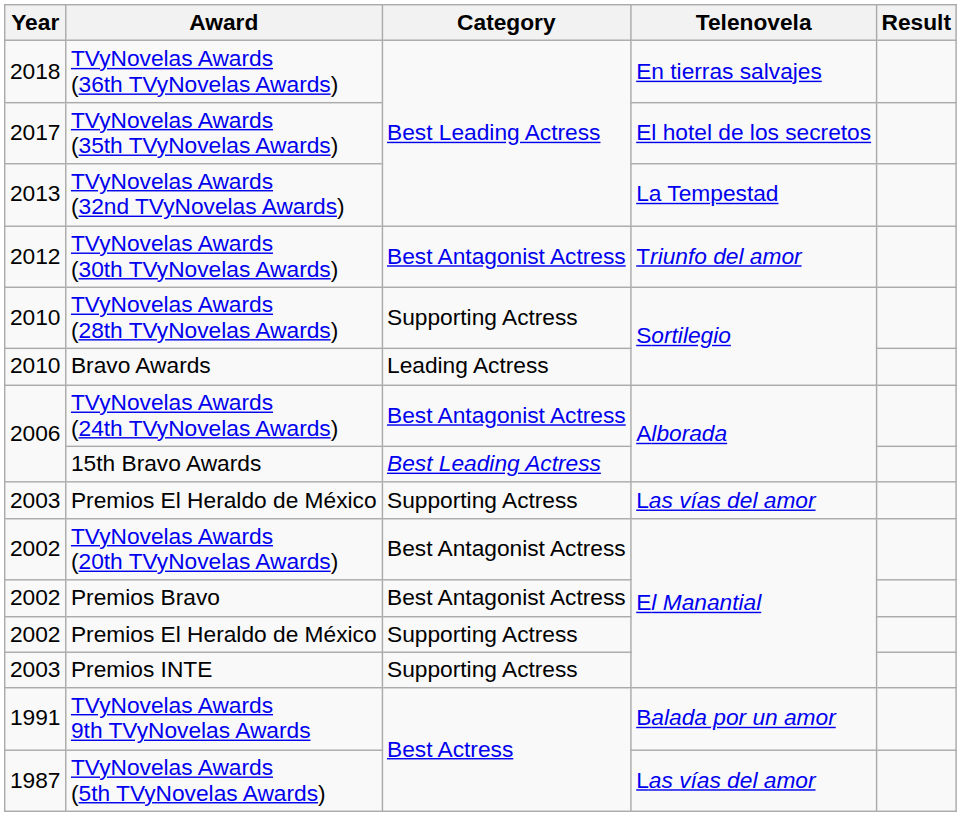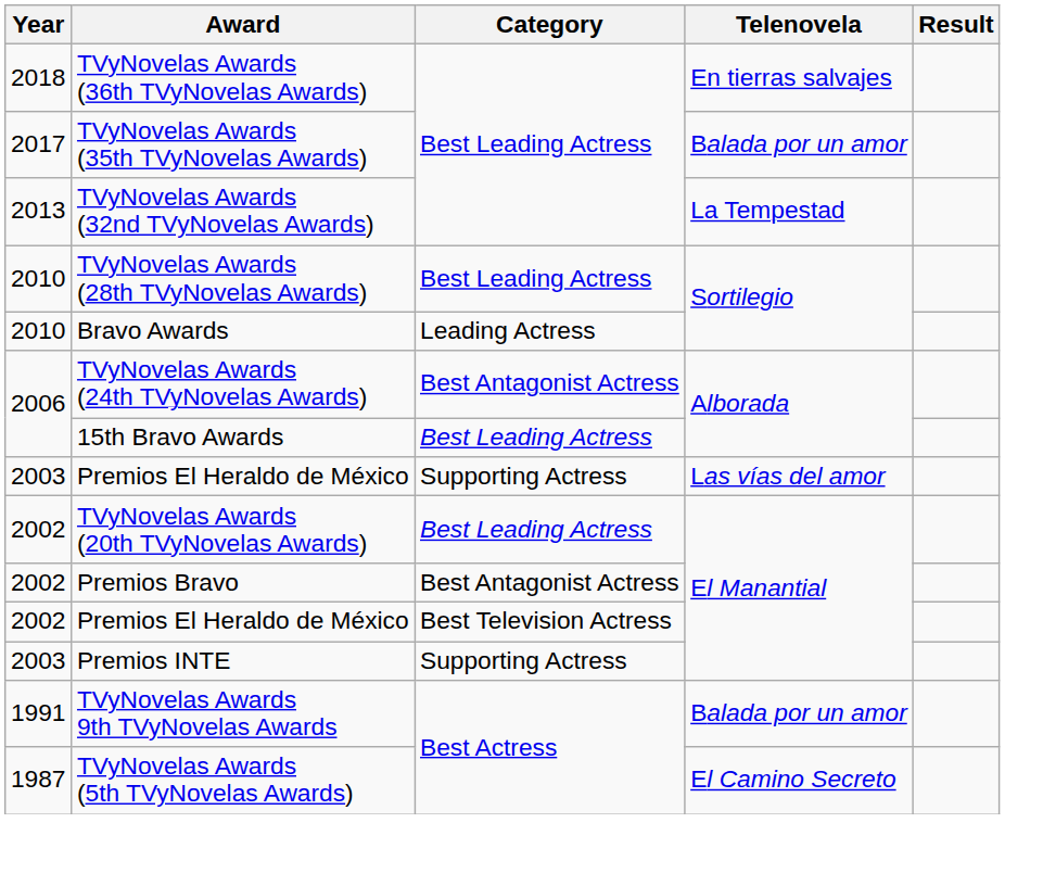TVyNovelas Awards (35th TVyNovelas Awards) | Telenovela: El hotel de los secretos -> Balada por un amor
- row: 2012 | TVyNovelas Awards (30th TVyNovelas Awards) | Best Antagonist Actress | Triunfo del amor
TVyNovelas Awards (28th TVyNovelas Awards) | Category: Supporting Actress -> Best Leading Actress
TVyNovelas Awards (20th TVyNovelas Awards) | Category: Best Antagonist Actress -> Best Leading Actress
2002 / Premios El Heraldo de México | Category: Supporting Actress -> Best Television Actress
TVyNovelas Awards (5th TVyNovelas Awards) | Telenovela: Las vías del amor -> El Camino Secreto
